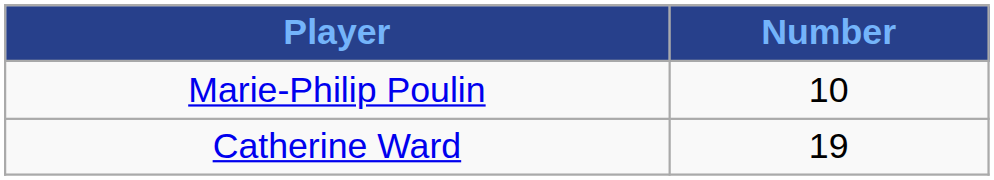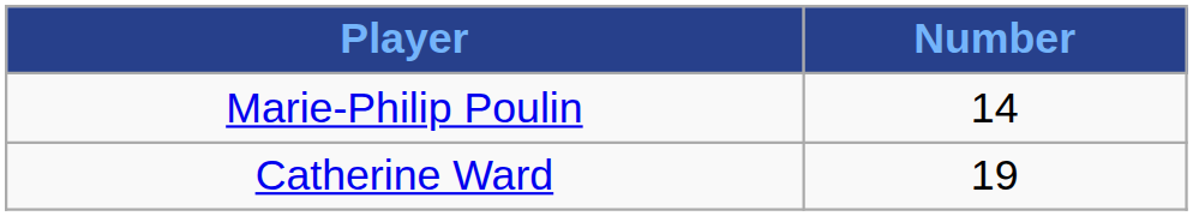Marie-Philip Poulin | Number: 10 -> 14
